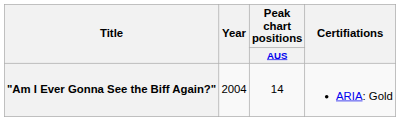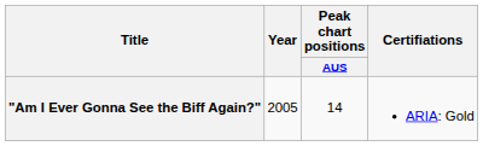"Am I Ever Gonna See the Biff Again?" | Year: 2004 -> 2005
